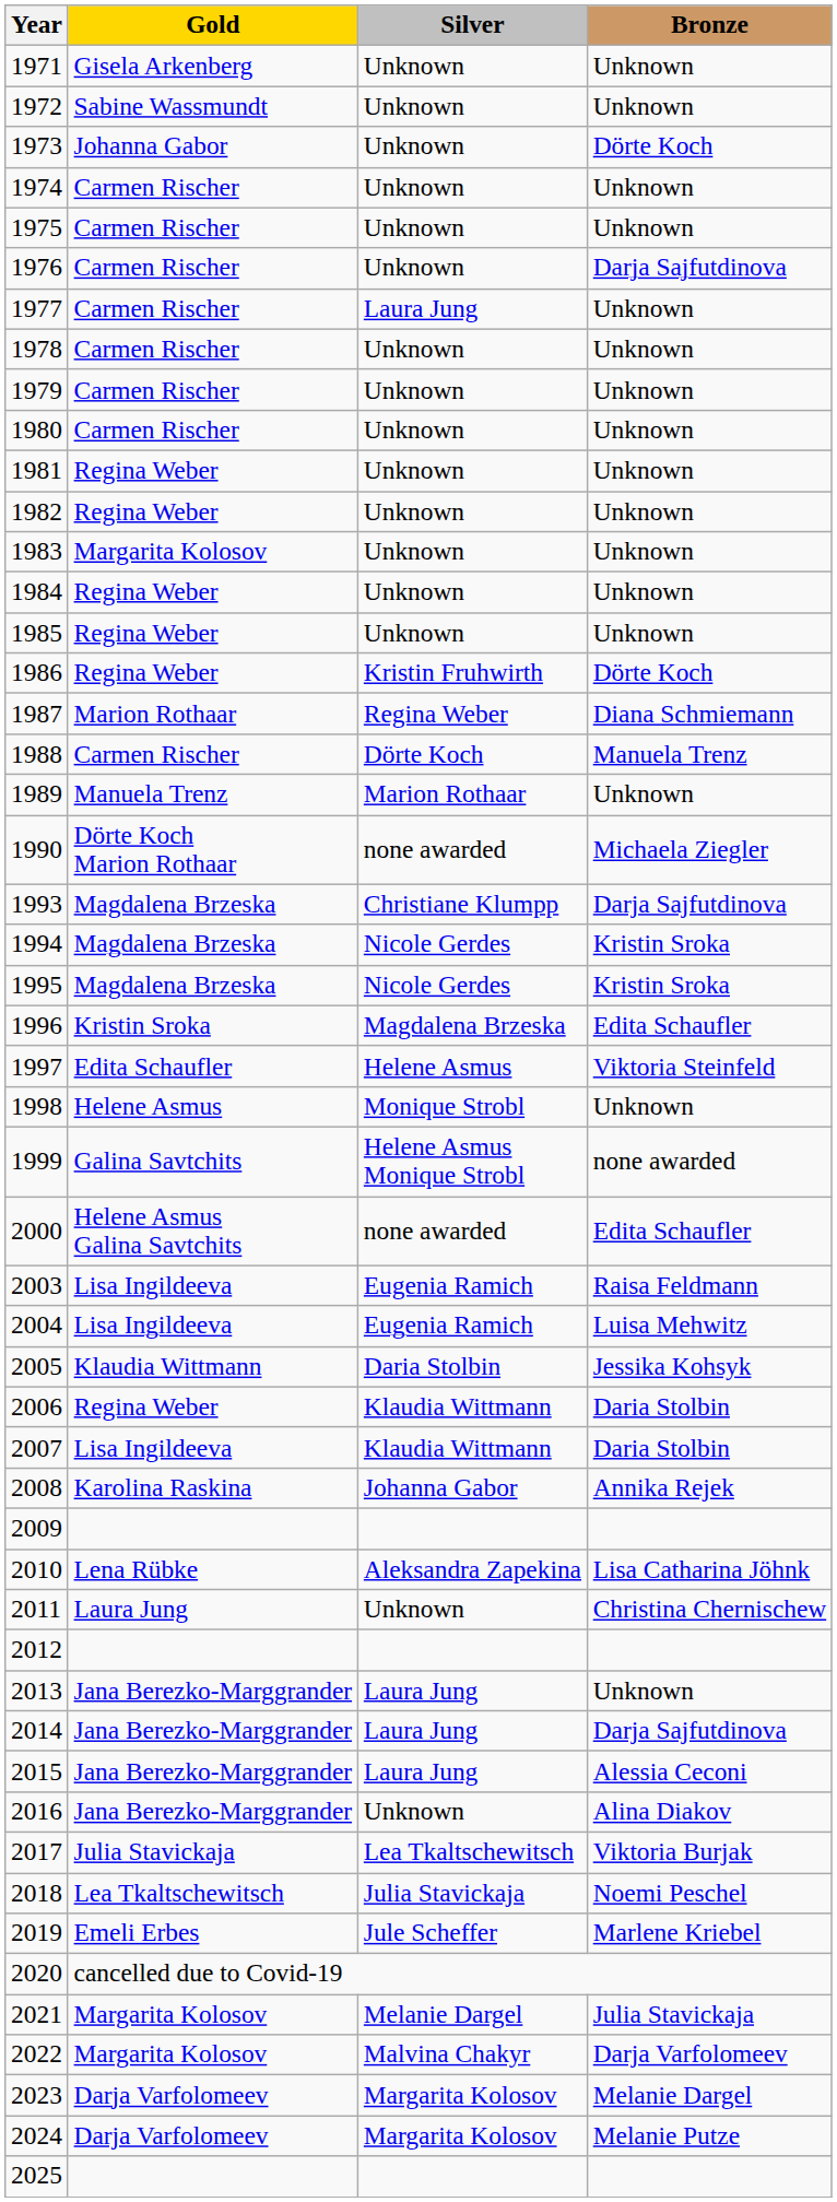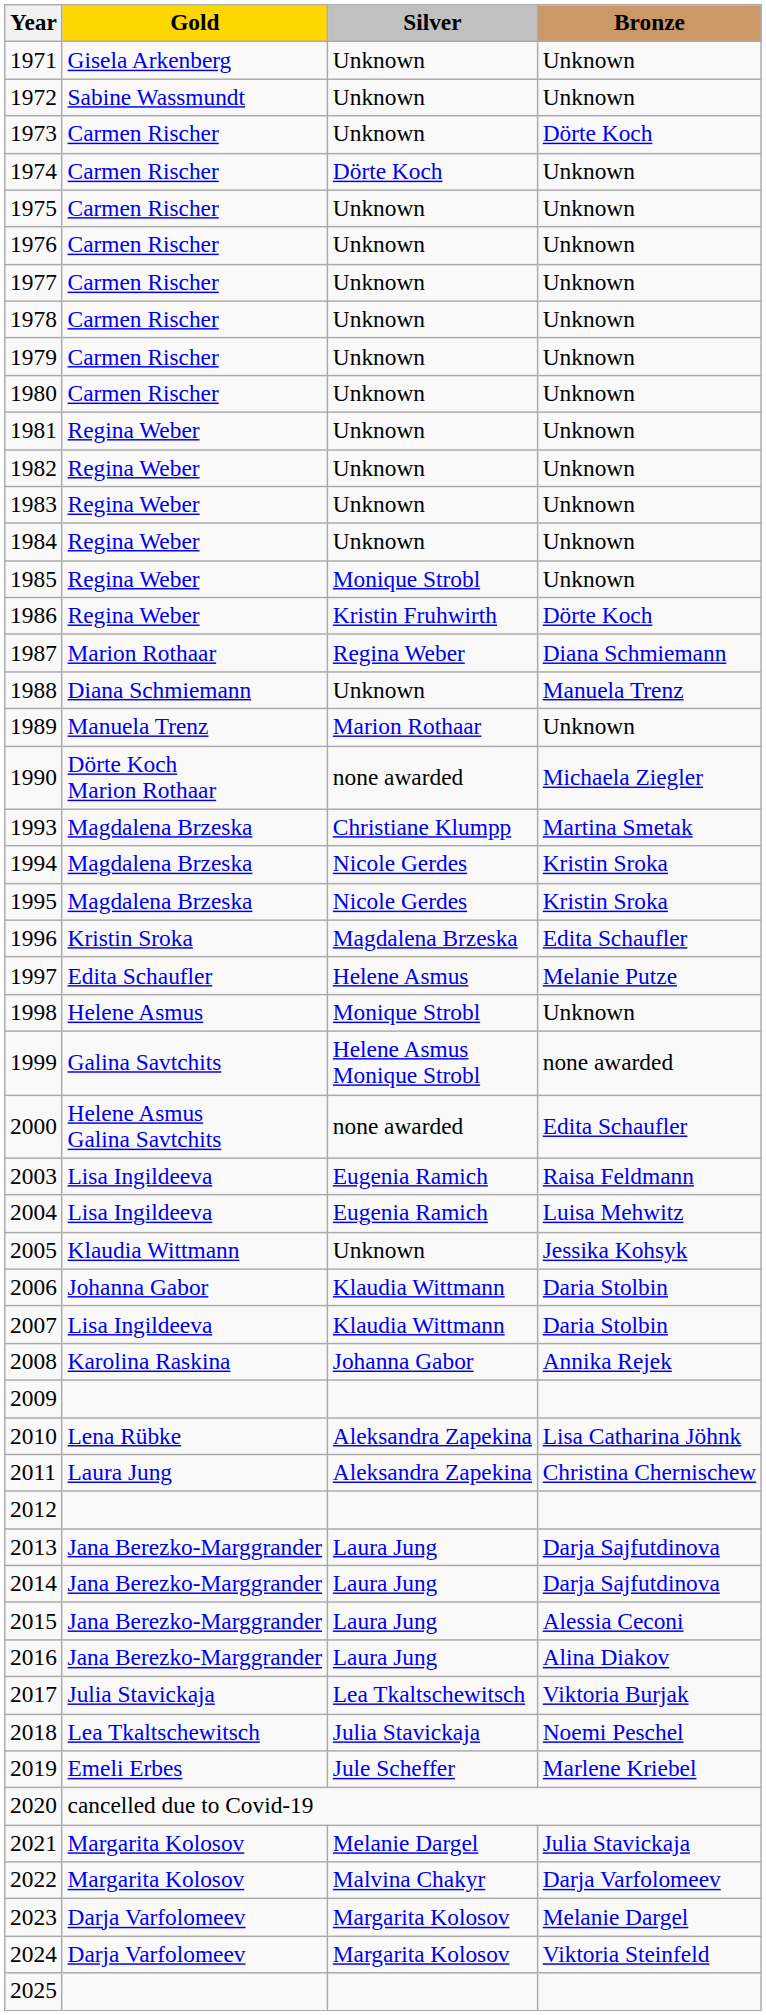1973 | Gold: Johanna Gabor -> Carmen Rischer
1974 | Silver: Unknown -> Dörte Koch
1976 | Bronze: Darja Sajfutdinova -> Unknown
1977 | Silver: Laura Jung -> Unknown
1983 | Gold: Margarita Kolosov -> Regina Weber
1985 | Silver: Unknown -> Monique Strobl
1988 | Gold: Carmen Rischer -> Diana Schmiemann
1988 | Silver: Dörte Koch -> Unknown
1993 | Bronze: Darja Sajfutdinova -> Martina Smetak
1997 | Bronze: Viktoria Steinfeld -> Melanie Putze
2005 | Silver: Daria Stolbin -> Unknown
2006 | Gold: Regina Weber -> Johanna Gabor
2011 | Silver: Unknown -> Aleksandra Zapekina
2013 | Bronze: Unknown -> Darja Sajfutdinova
2016 | Silver: Unknown -> Laura Jung
2024 | Bronze: Melanie Putze -> Viktoria Steinfeld
